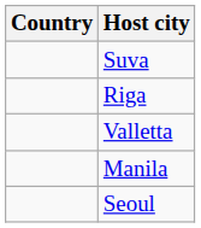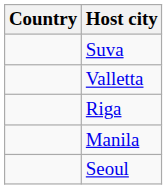rows swapped: Riga <-> Valletta
